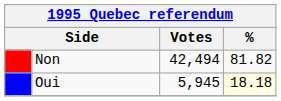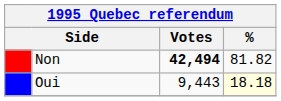Non | Votes: normal -> bold
Oui | Votes: 5,945 -> 9,443
